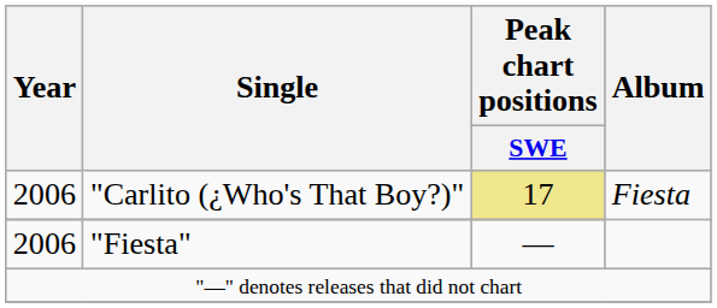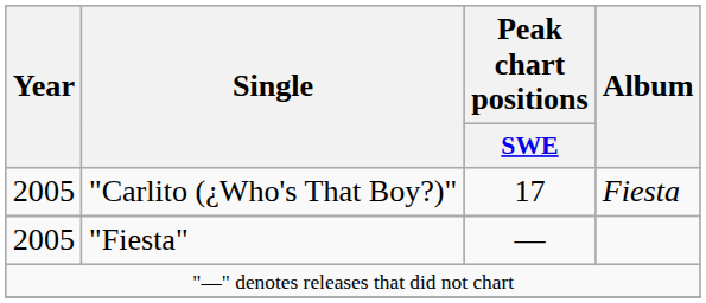"Carlito (¿Who's That Boy?)" | Year: 2006 -> 2005
"Carlito (¿Who's That Boy?)" | Peak chart positions / SWE: khaki background -> no background
"Fiesta" | Year: 2006 -> 2005
